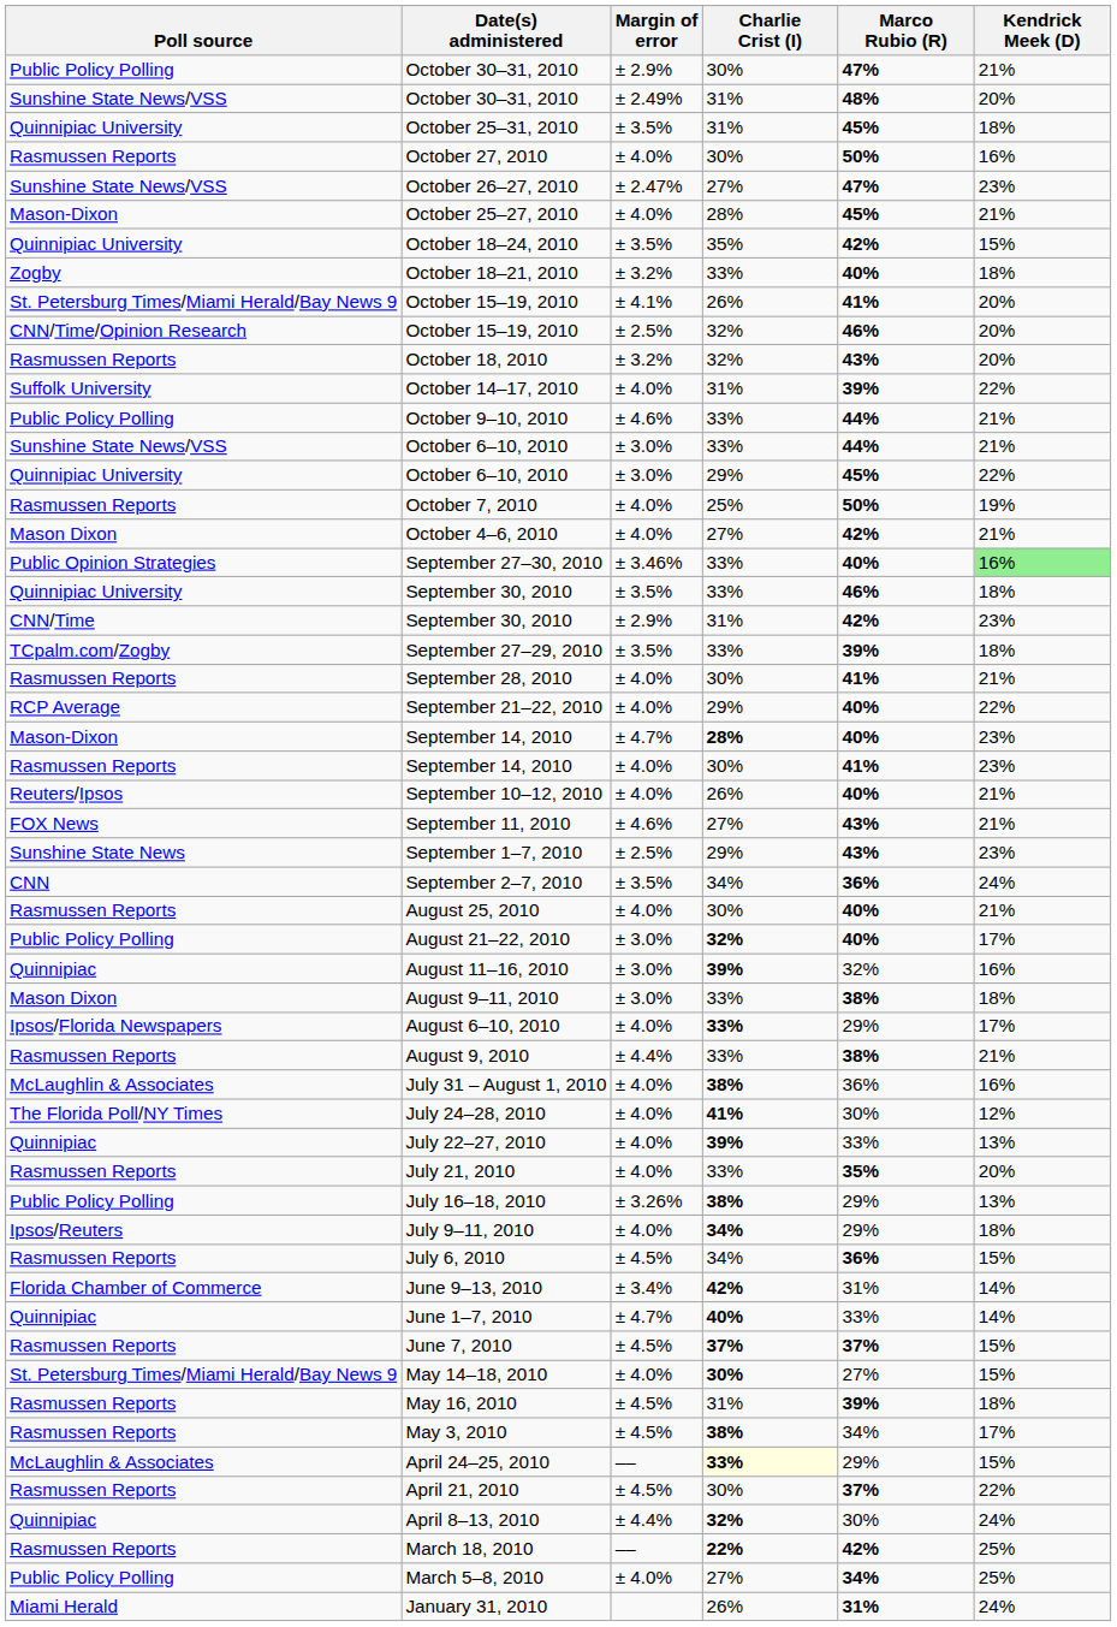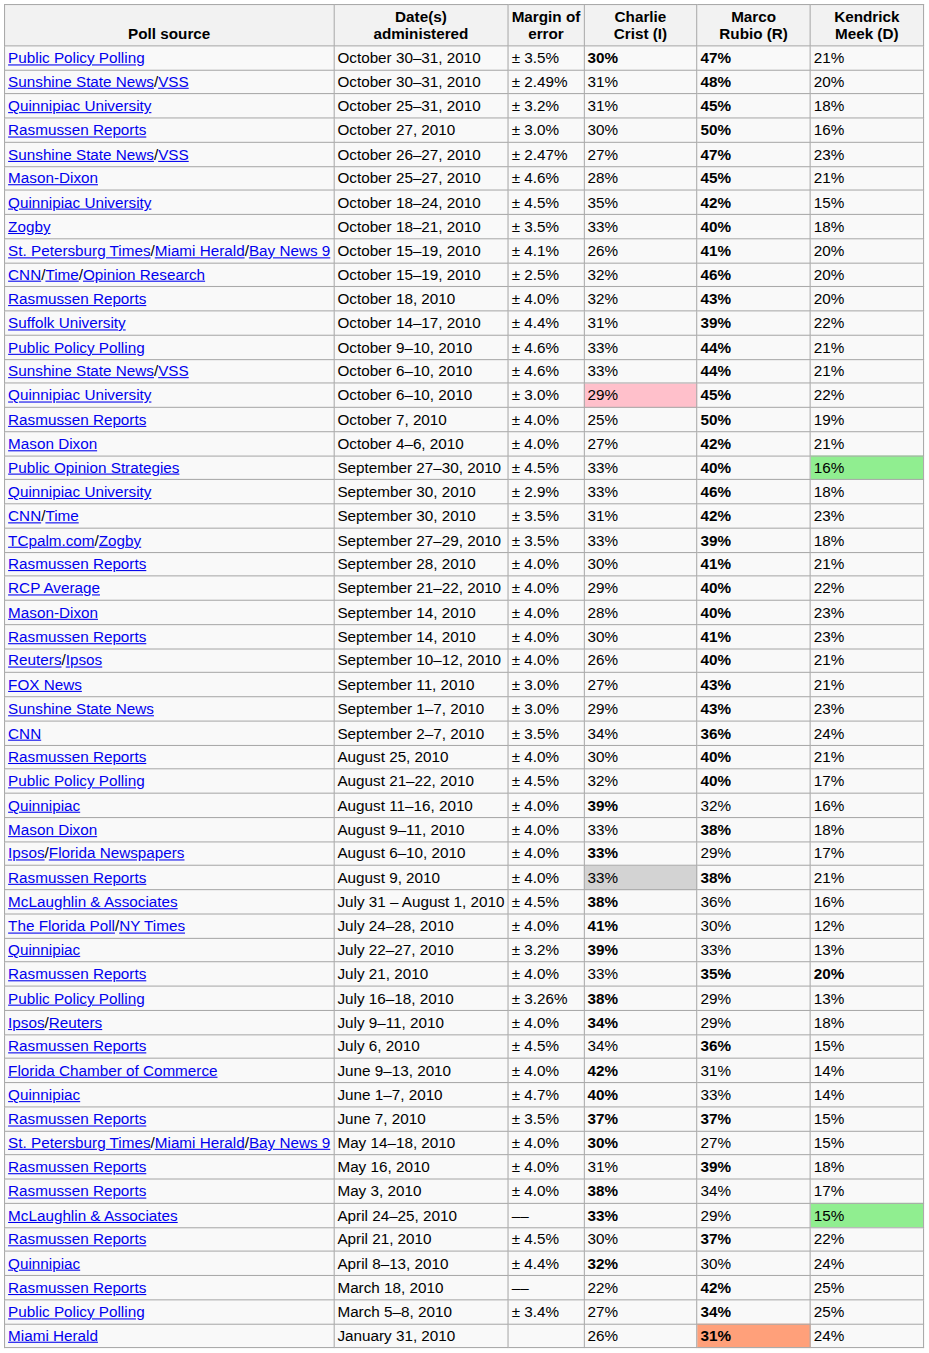Public Policy Polling / October 30–31, 2010 | Margin of error: ± 2.9% -> ± 3.5%
Public Policy Polling / October 30–31, 2010 | Charlie Crist (I): normal -> bold
October 25–31, 2010 | Margin of error: ± 3.5% -> ± 3.2%
October 27, 2010 | Margin of error: ± 4.0% -> ± 3.0%
October 25–27, 2010 | Margin of error: ± 4.0% -> ± 4.6%
October 18–24, 2010 | Margin of error: ± 3.5% -> ± 4.5%
October 18–21, 2010 | Margin of error: ± 3.2% -> ± 3.5%
October 18, 2010 | Margin of error: ± 3.2% -> ± 4.0%
October 14–17, 2010 | Margin of error: ± 4.0% -> ± 4.4%
Sunshine State News/VSS / October 6–10, 2010 | Margin of error: ± 3.0% -> ± 4.6%
Quinnipiac University / October 6–10, 2010 | Charlie Crist (I): no background -> pink background
September 27–30, 2010 | Margin of error: ± 3.46% -> ± 4.5%
Quinnipiac University / September 30, 2010 | Margin of error: ± 3.5% -> ± 2.9%
CNN/Time / September 30, 2010 | Margin of error: ± 2.9% -> ± 3.5%
Mason-Dixon / September 14, 2010 | Margin of error: ± 4.7% -> ± 4.0%
Mason-Dixon / September 14, 2010 | Charlie Crist (I): bold -> normal
September 11, 2010 | Margin of error: ± 4.6% -> ± 3.0%
September 1–7, 2010 | Margin of error: ± 2.5% -> ± 3.0%
August 21–22, 2010 | Margin of error: ± 3.0% -> ± 4.5%
August 21–22, 2010 | Charlie Crist (I): bold -> normal
August 11–16, 2010 | Margin of error: ± 3.0% -> ± 4.0%
August 9–11, 2010 | Margin of error: ± 3.0% -> ± 4.0%
August 9, 2010 | Margin of error: ± 4.4% -> ± 4.0%
August 9, 2010 | Charlie Crist (I): no background -> lightgrey background
July 31 – August 1, 2010 | Margin of error: ± 4.0% -> ± 4.5%
July 22–27, 2010 | Margin of error: ± 4.0% -> ± 3.2%
July 21, 2010 | Kendrick Meek (D): normal -> bold
June 9–13, 2010 | Margin of error: ± 3.4% -> ± 4.0%
June 7, 2010 | Margin of error: ± 4.5% -> ± 3.5%
May 16, 2010 | Margin of error: ± 4.5% -> ± 4.0%
May 3, 2010 | Margin of error: ± 4.5% -> ± 4.0%
April 24–25, 2010 | Charlie Crist (I): lightyellow background -> no background
April 24–25, 2010 | Kendrick Meek (D): no background -> lightgreen background
March 18, 2010 | Charlie Crist (I): bold -> normal
March 5–8, 2010 | Margin of error: ± 4.0% -> ± 3.4%
January 31, 2010 | Marco Rubio (R): no background -> lightsalmon background
